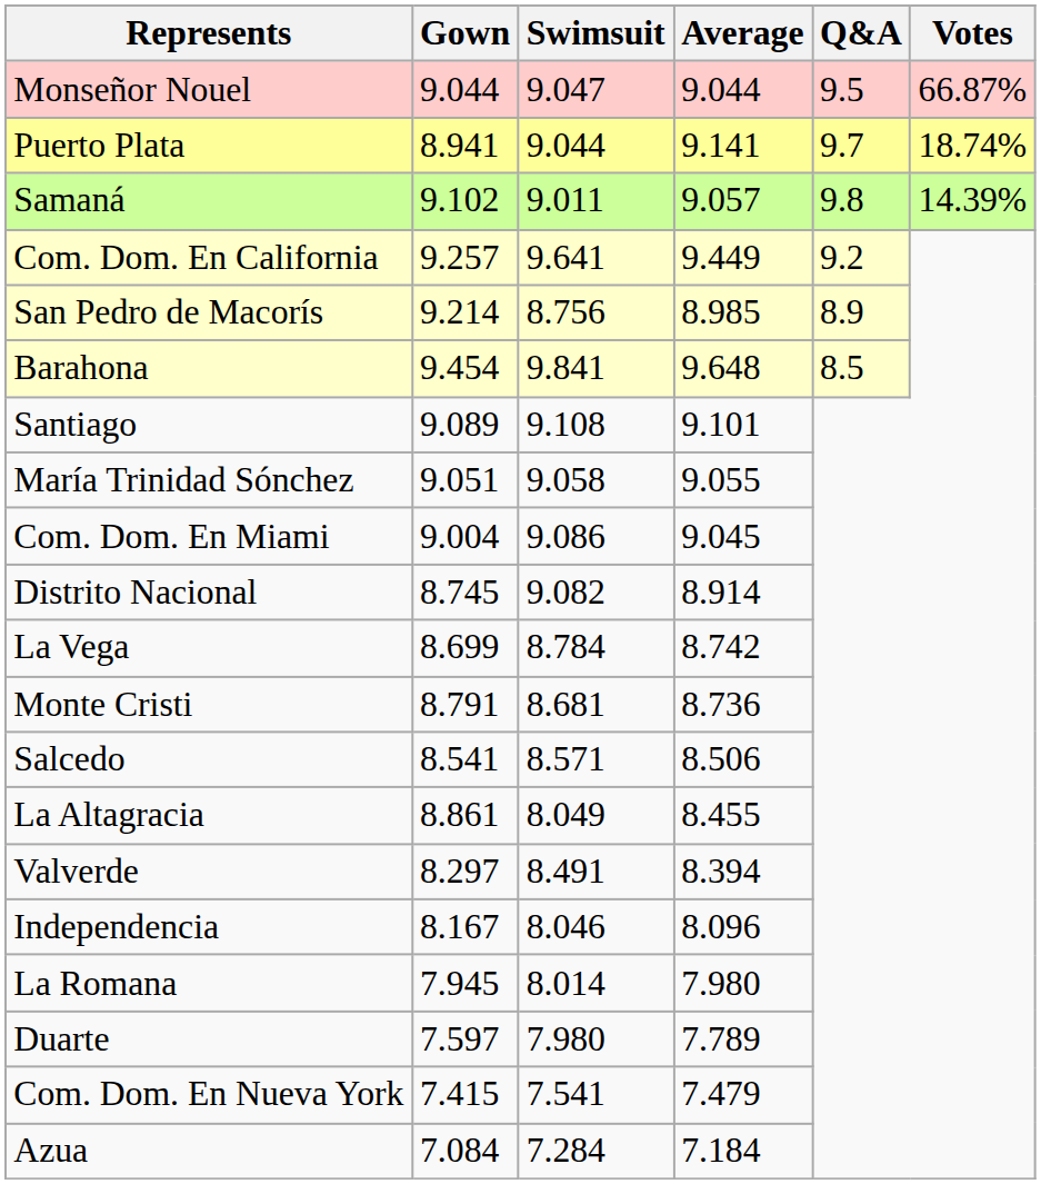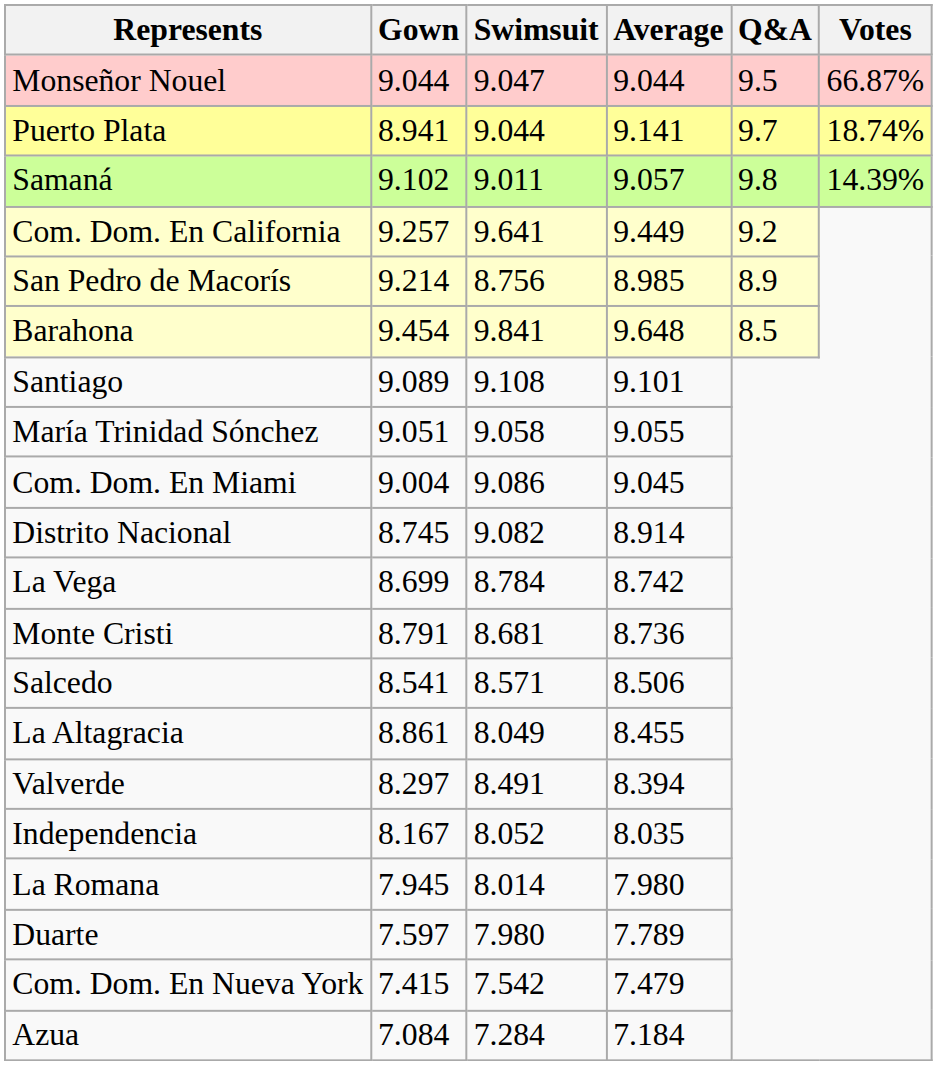Independencia | Swimsuit: 8.046 -> 8.052
Independencia | Average: 8.096 -> 8.035
Com. Dom. En Nueva York | Swimsuit: 7.541 -> 7.542
